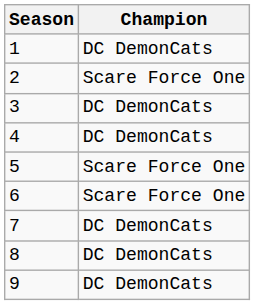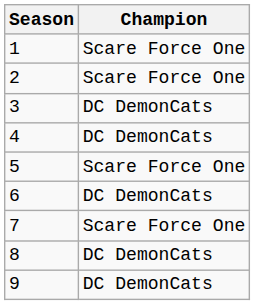1 | Champion: DC DemonCats -> Scare Force One
6 | Champion: Scare Force One -> DC DemonCats
7 | Champion: DC DemonCats -> Scare Force One
